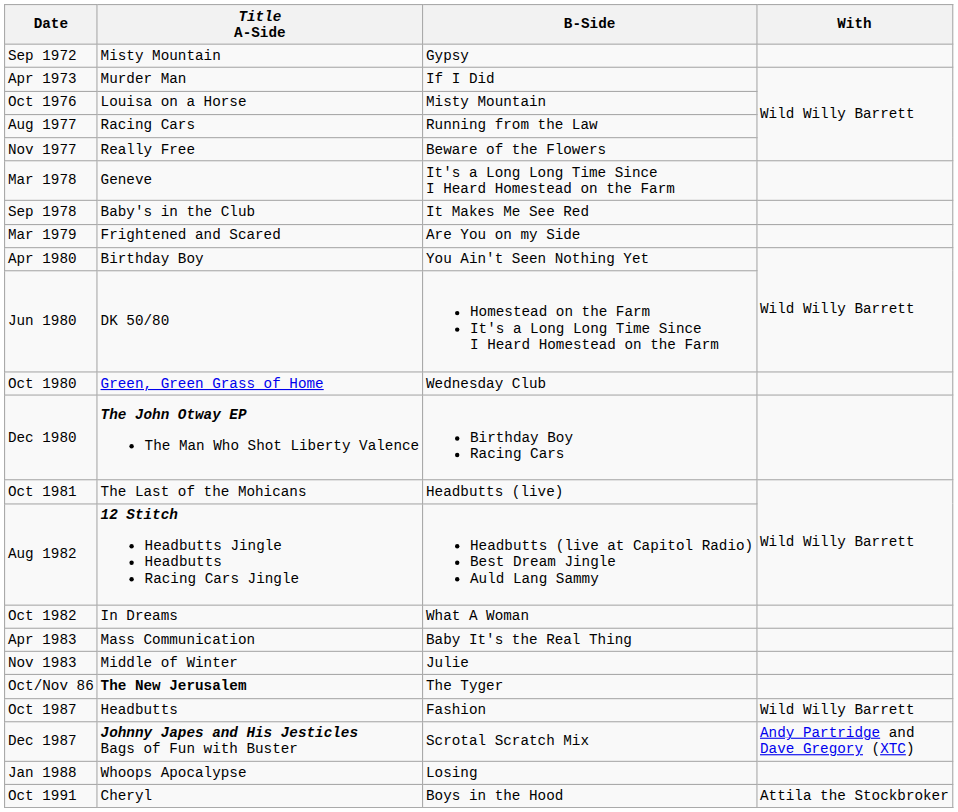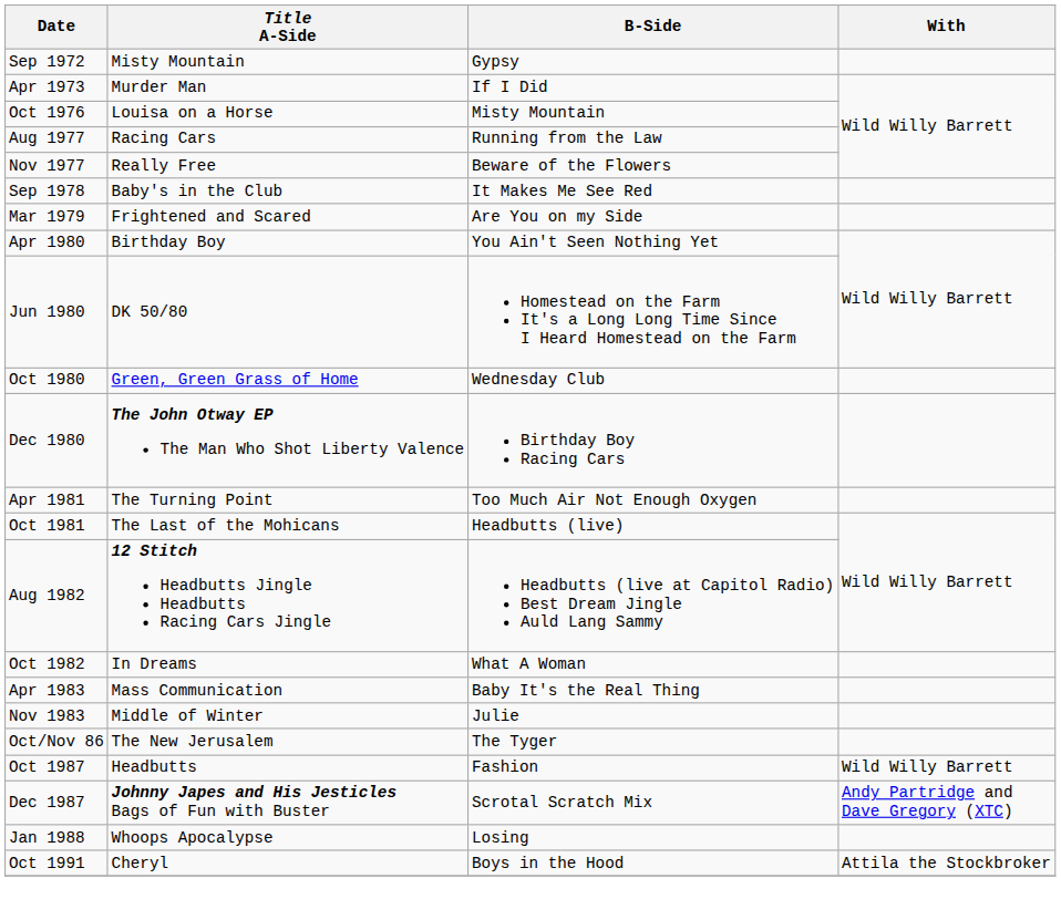- row: Mar 1978 | Geneve | It's a Long Long Time Since I Heard Homestead on the Farm
+ row: Apr 1981 | The Turning Point | Too Much Air Not Enough Oxygen
Oct/Nov 86 | Title A-Side: bold -> normal
